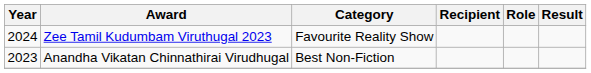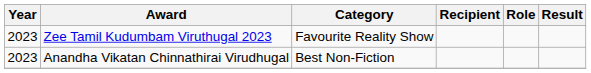Zee Tamil Kudumbam Viruthugal 2023 | Year: 2024 -> 2023
